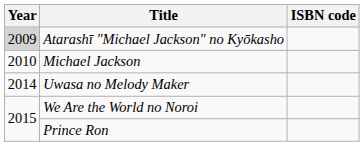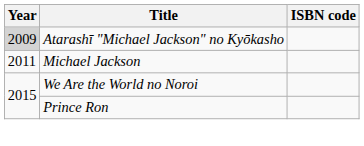Michael Jackson | Year: 2010 -> 2011
- row: 2014 | Uwasa no Melody Maker
